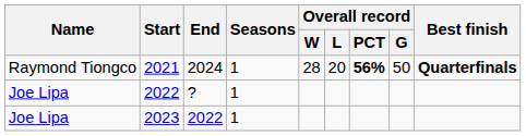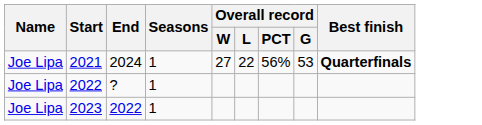2021 | Name: Raymond Tiongco -> Joe Lipa
2021 | Overall record / W: 28 -> 27
2021 | Overall record / L: 20 -> 22
2021 | Overall record / PCT: bold -> normal
2021 | Overall record / G: 50 -> 53
